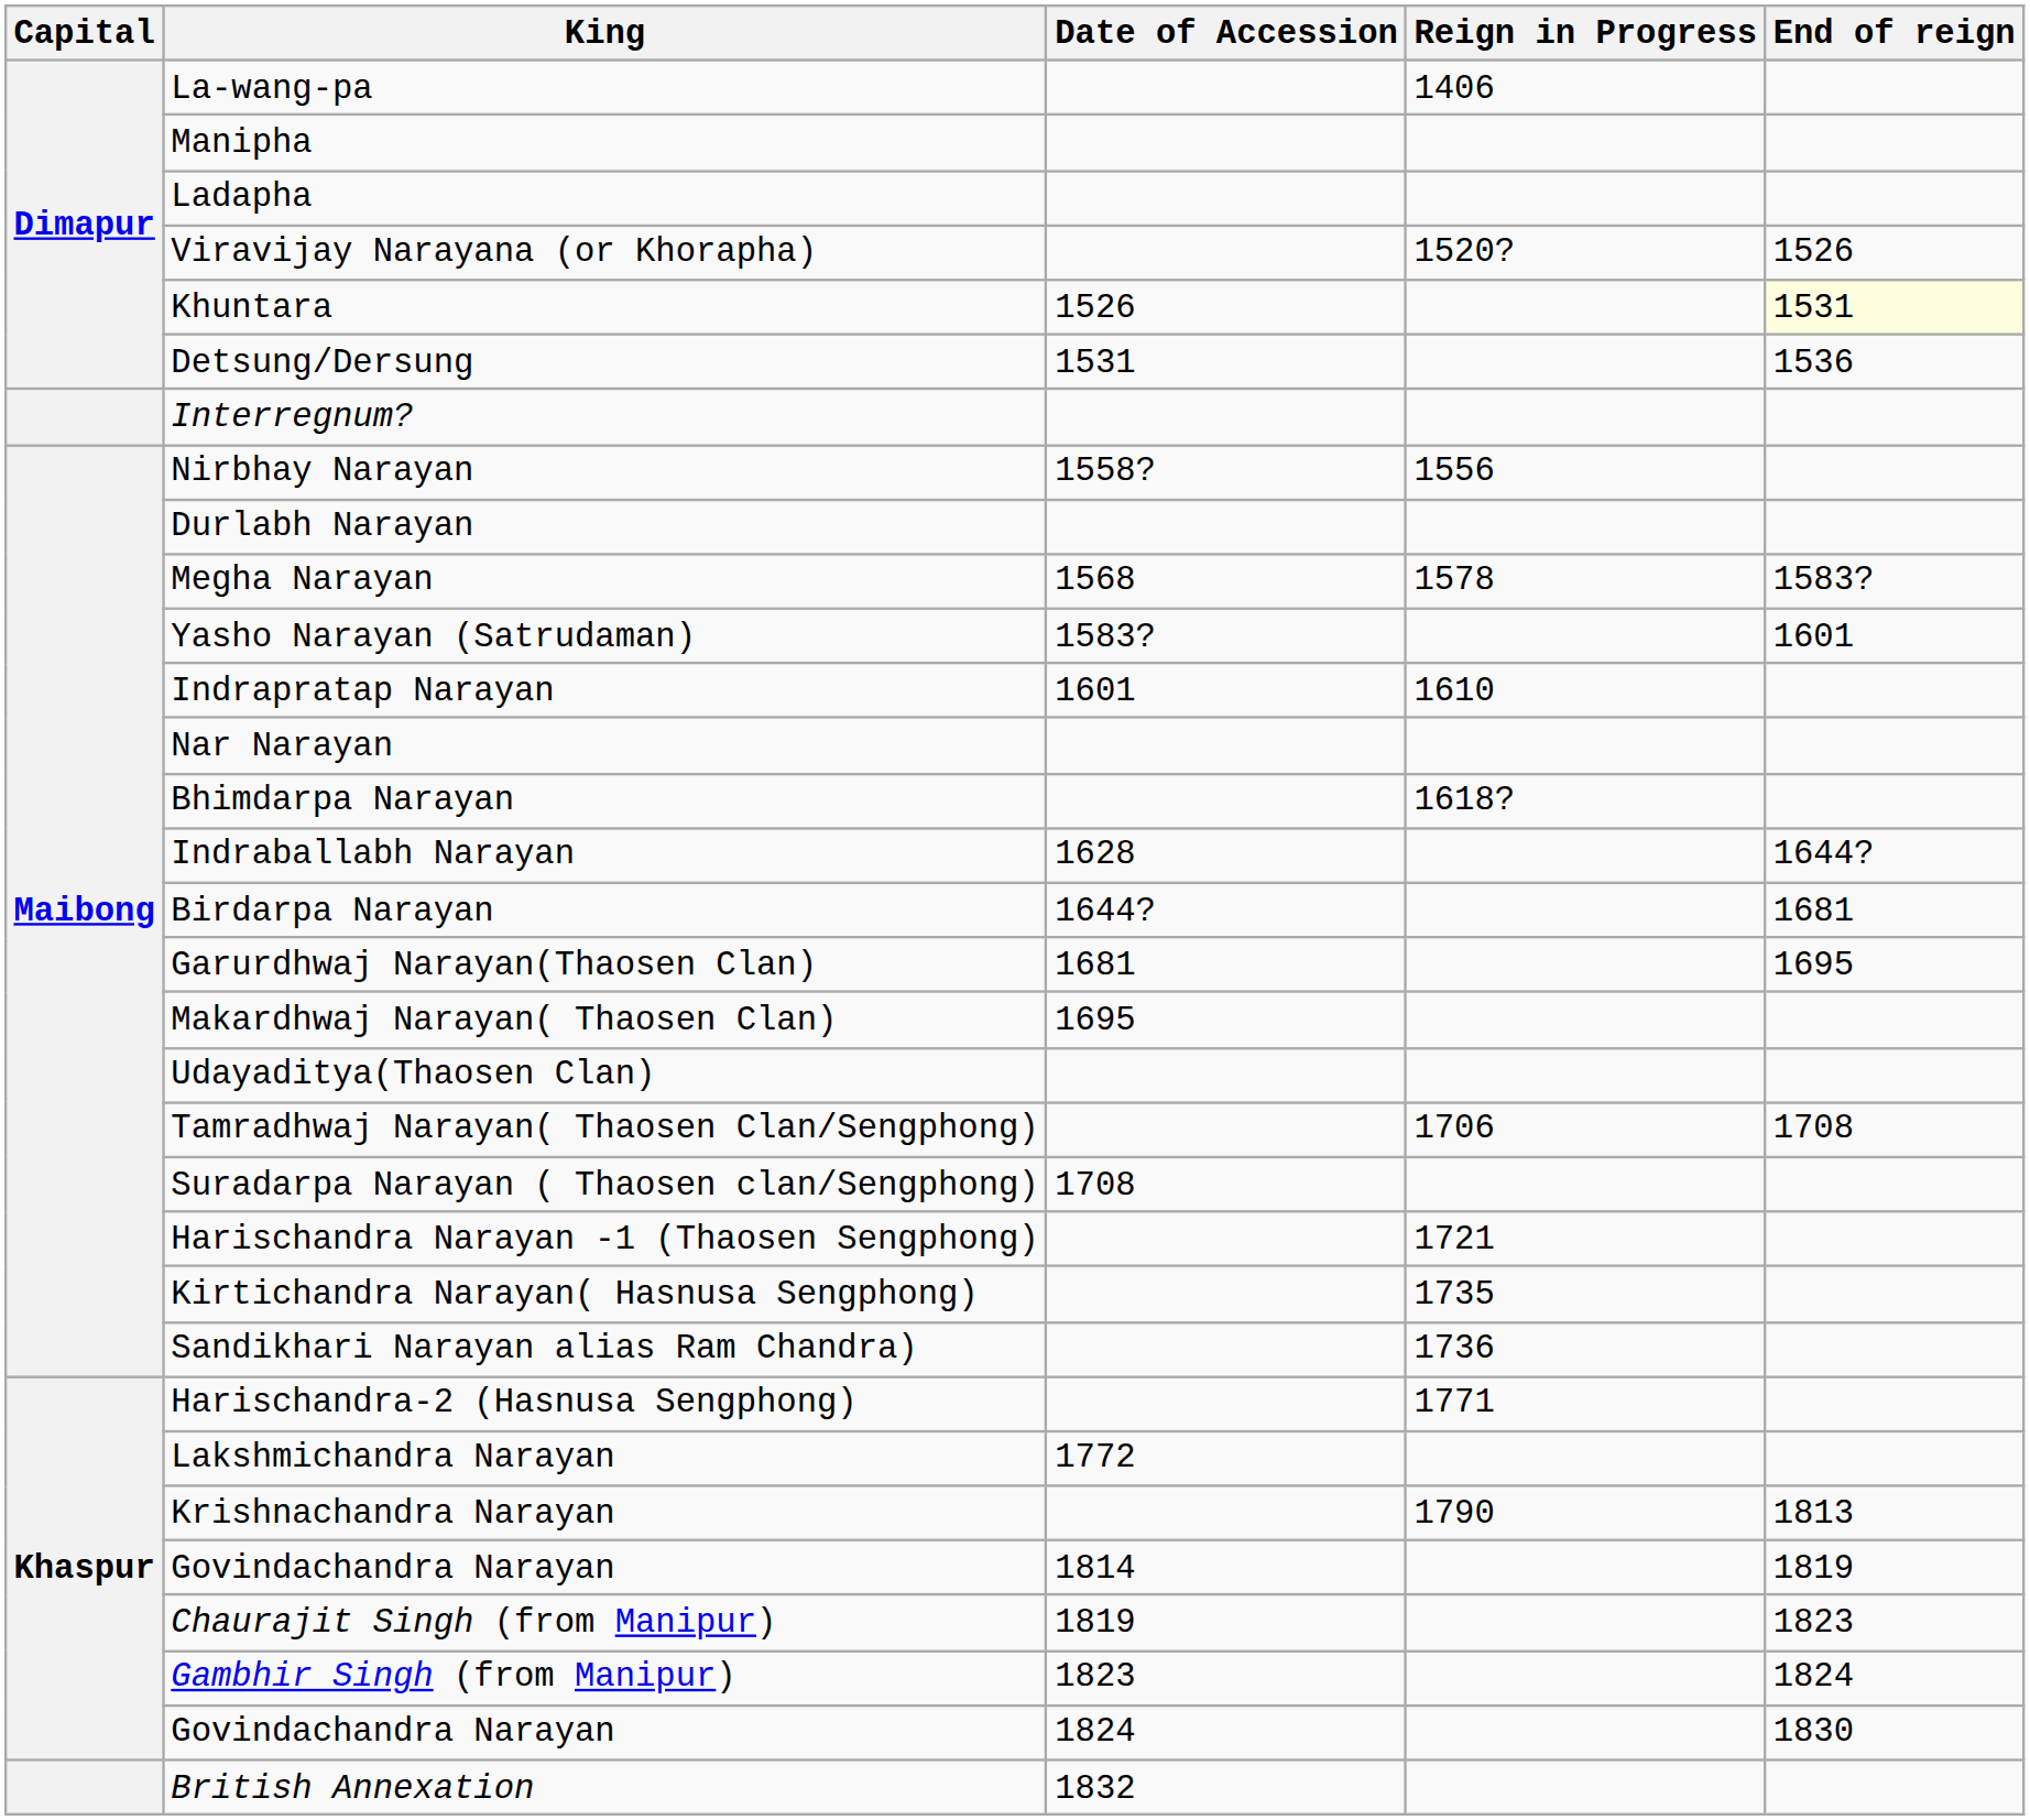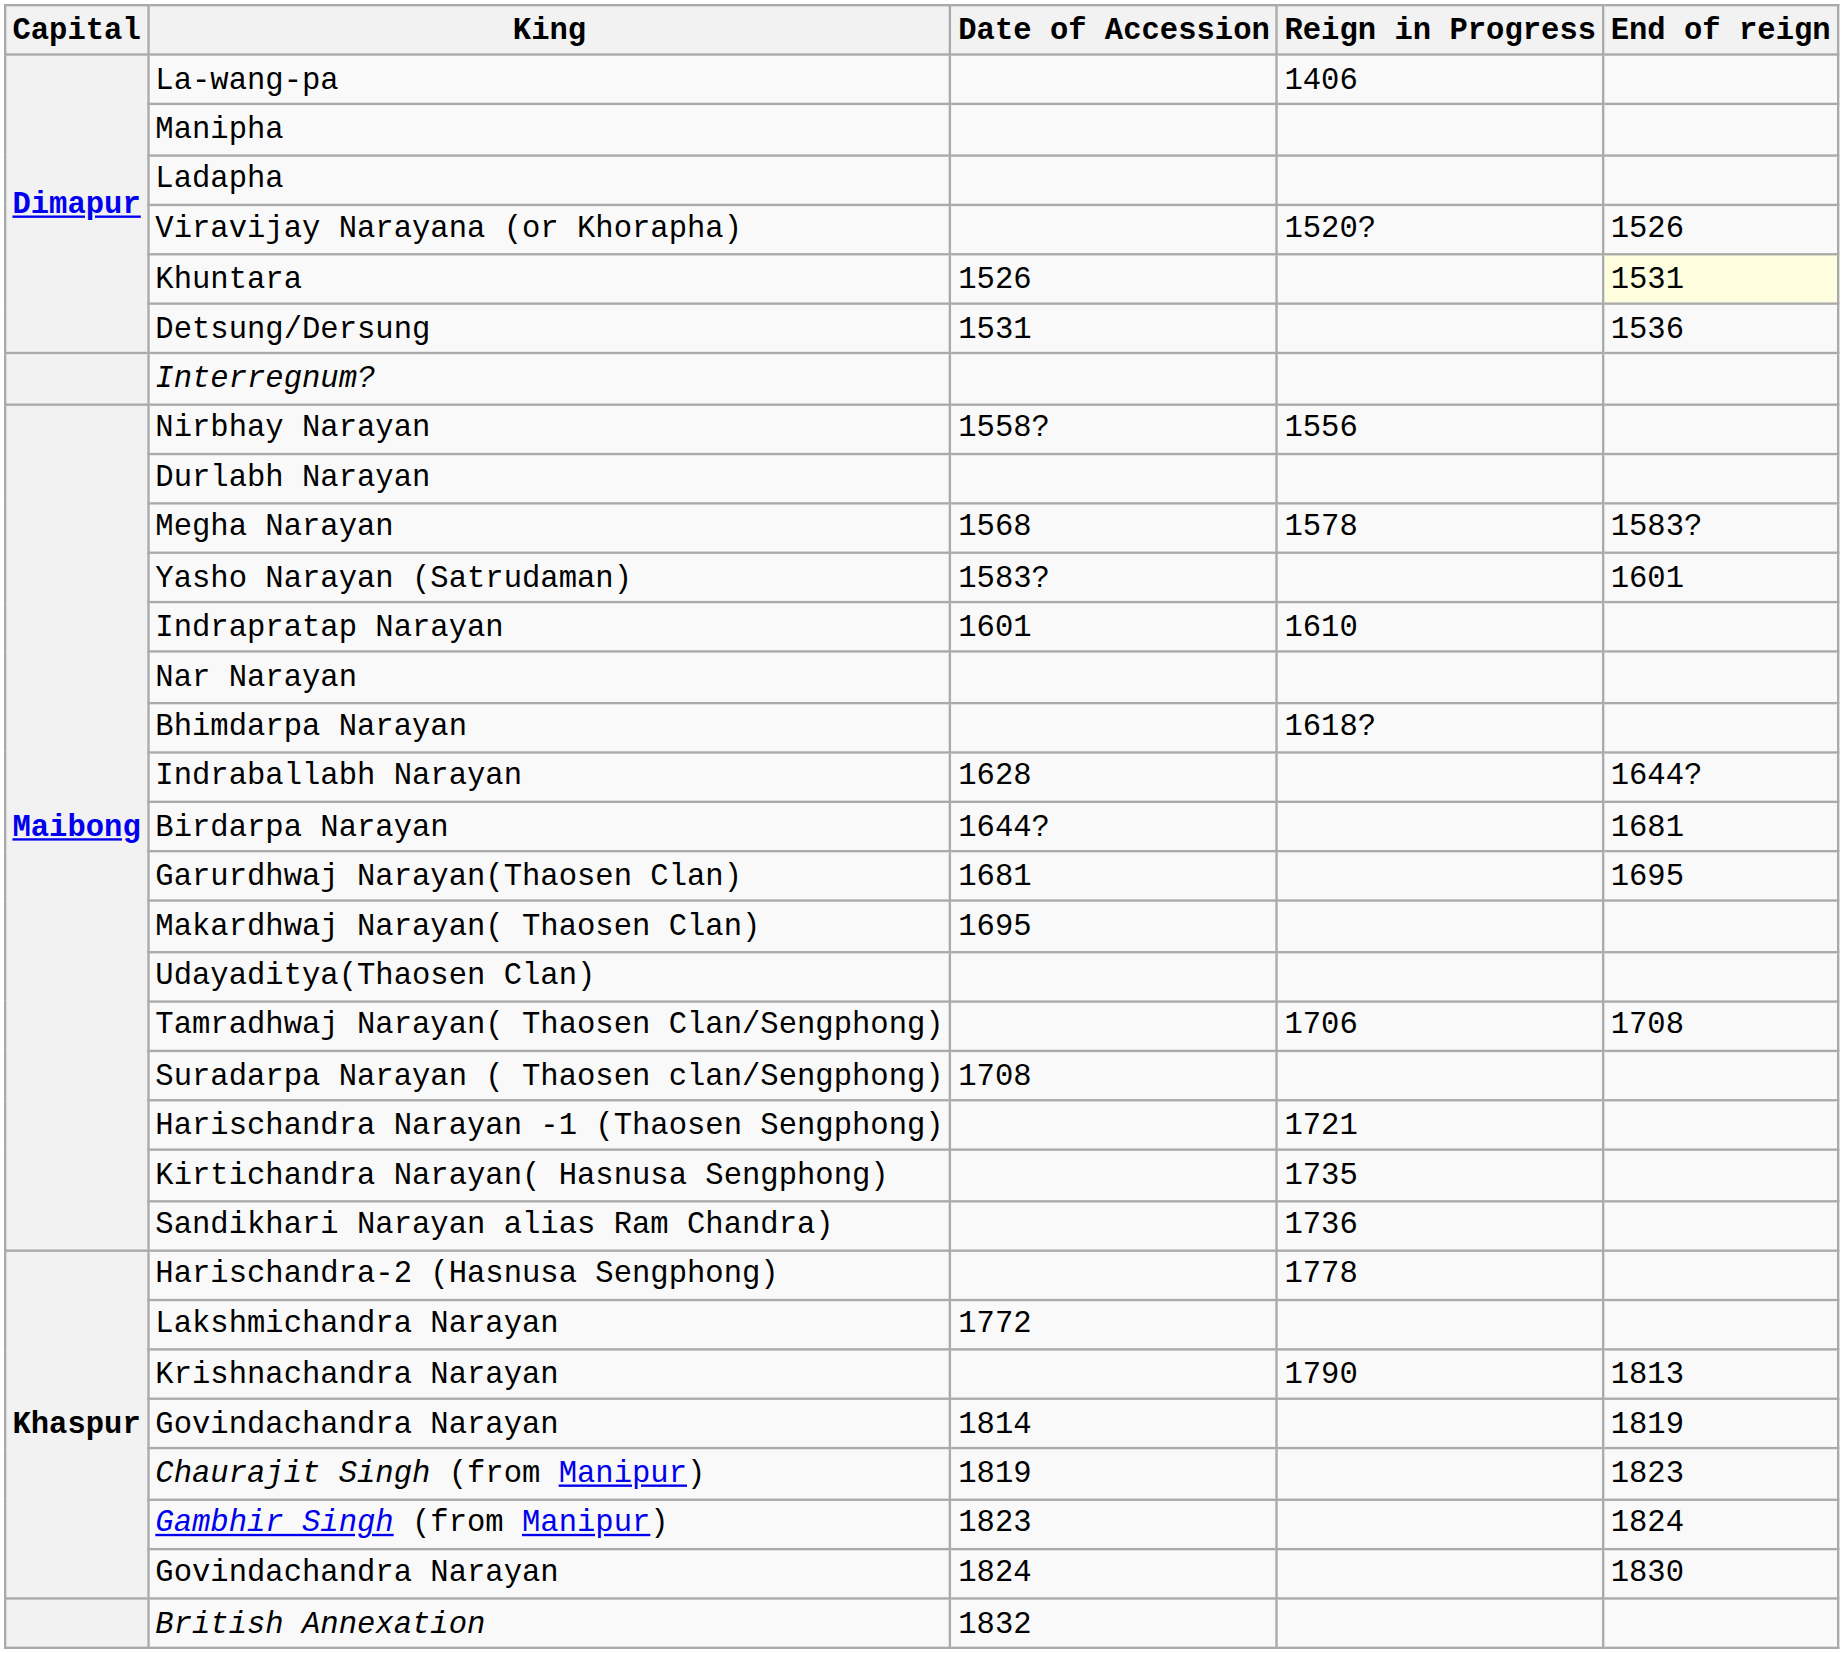Harischandra-2 (Hasnusa Sengphong) | Reign in Progress: 1771 -> 1778
